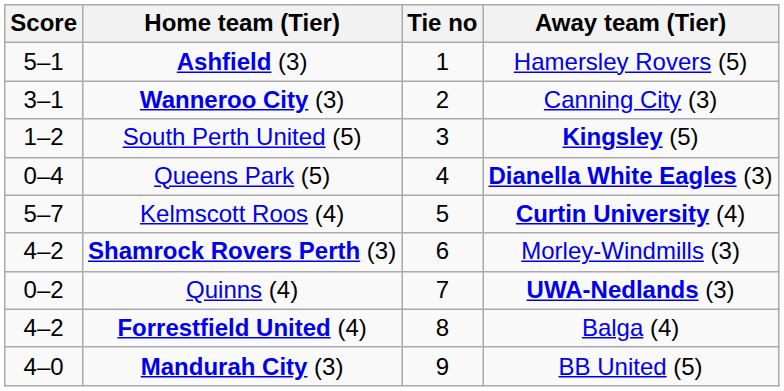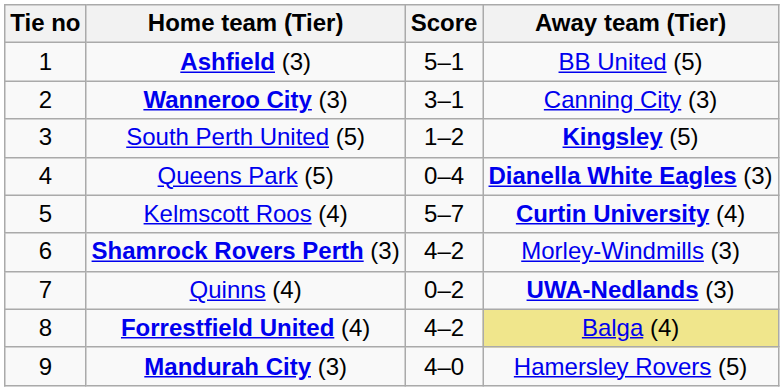columns swapped: Tie no <-> Score
Ashfield (3) | Away team (Tier): Hamersley Rovers (5) -> BB United (5)
Forrestfield United (4) | Away team (Tier): no background -> khaki background
Mandurah City (3) | Away team (Tier): BB United (5) -> Hamersley Rovers (5)
